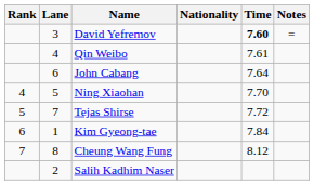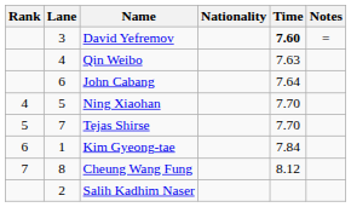Qin Weibo | Time: 7.61 -> 7.63
Tejas Shirse | Time: 7.72 -> 7.70
